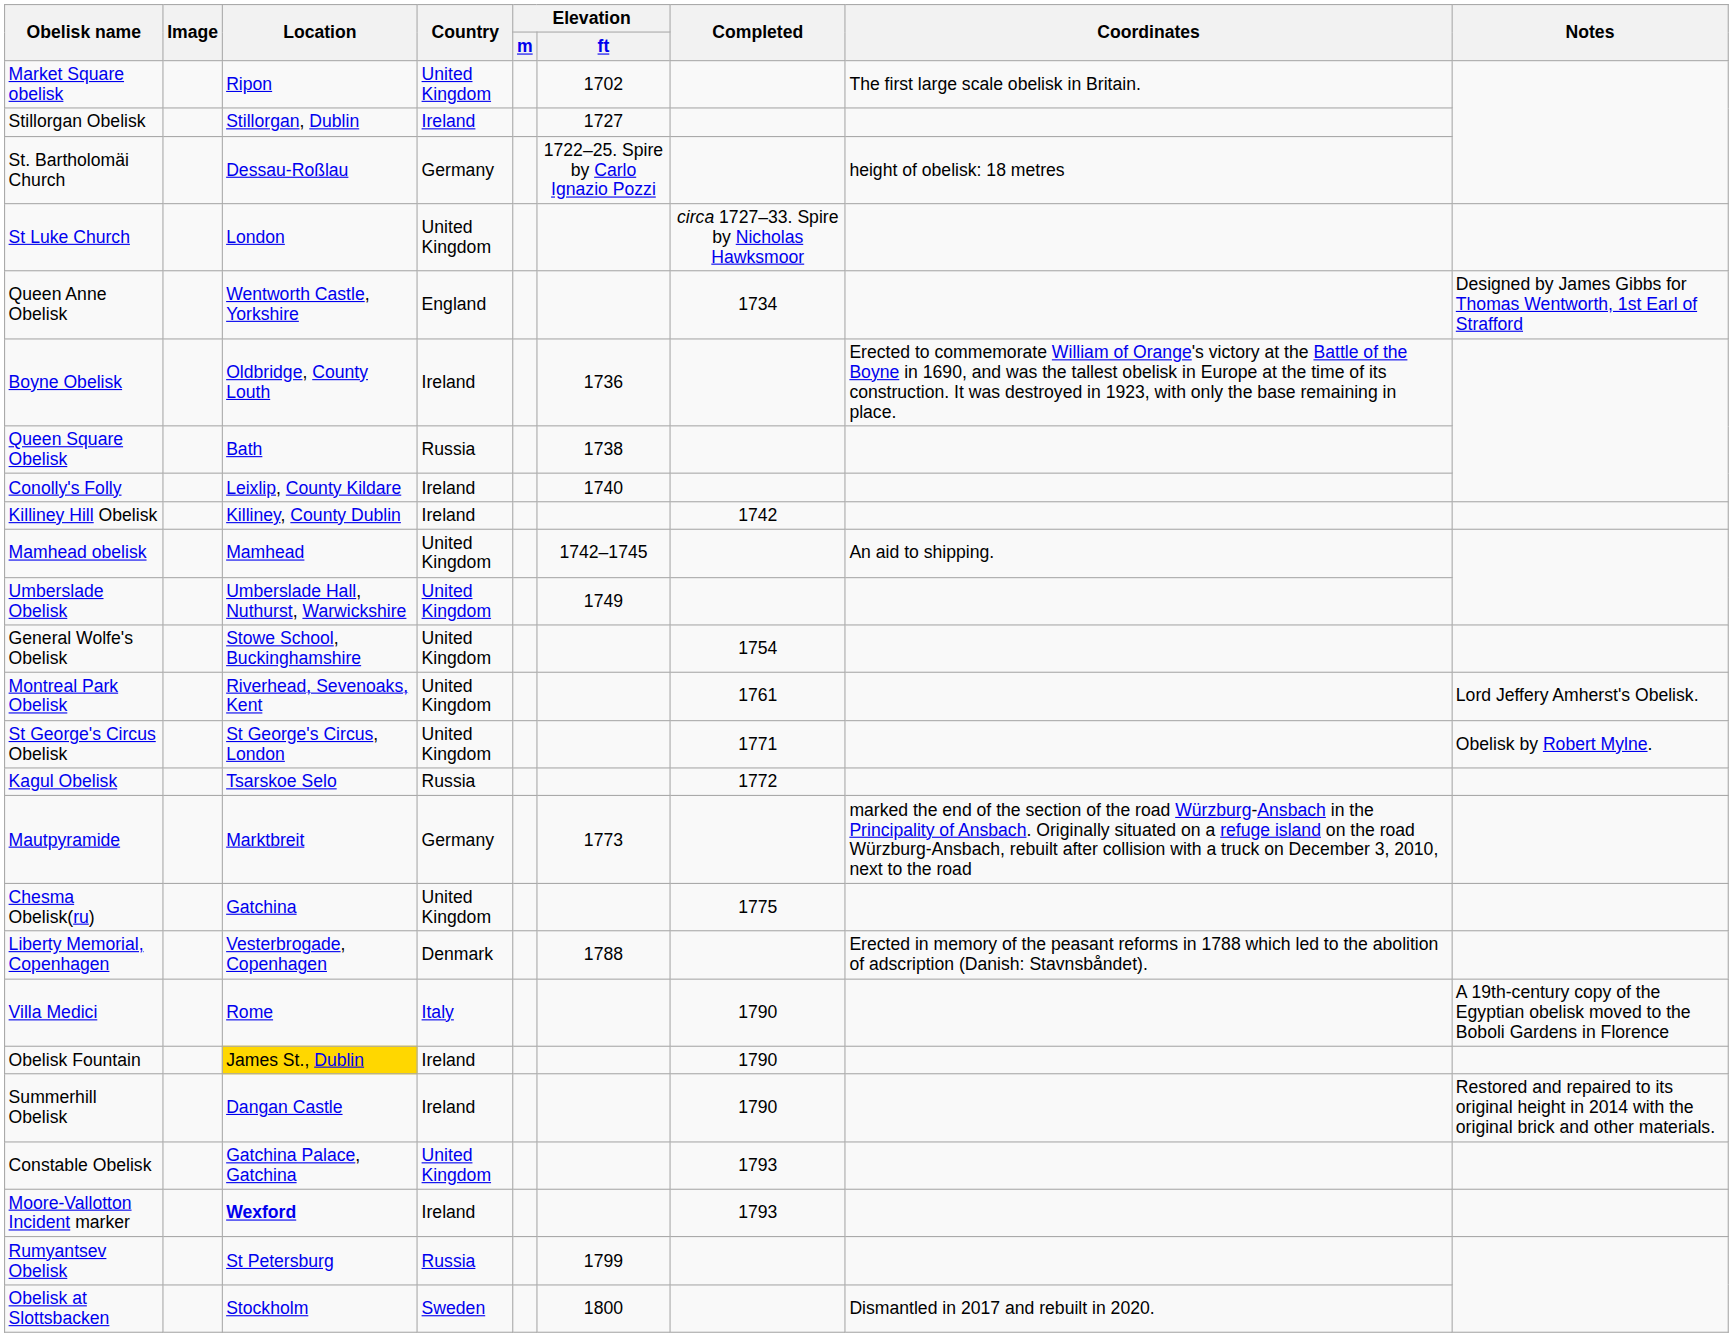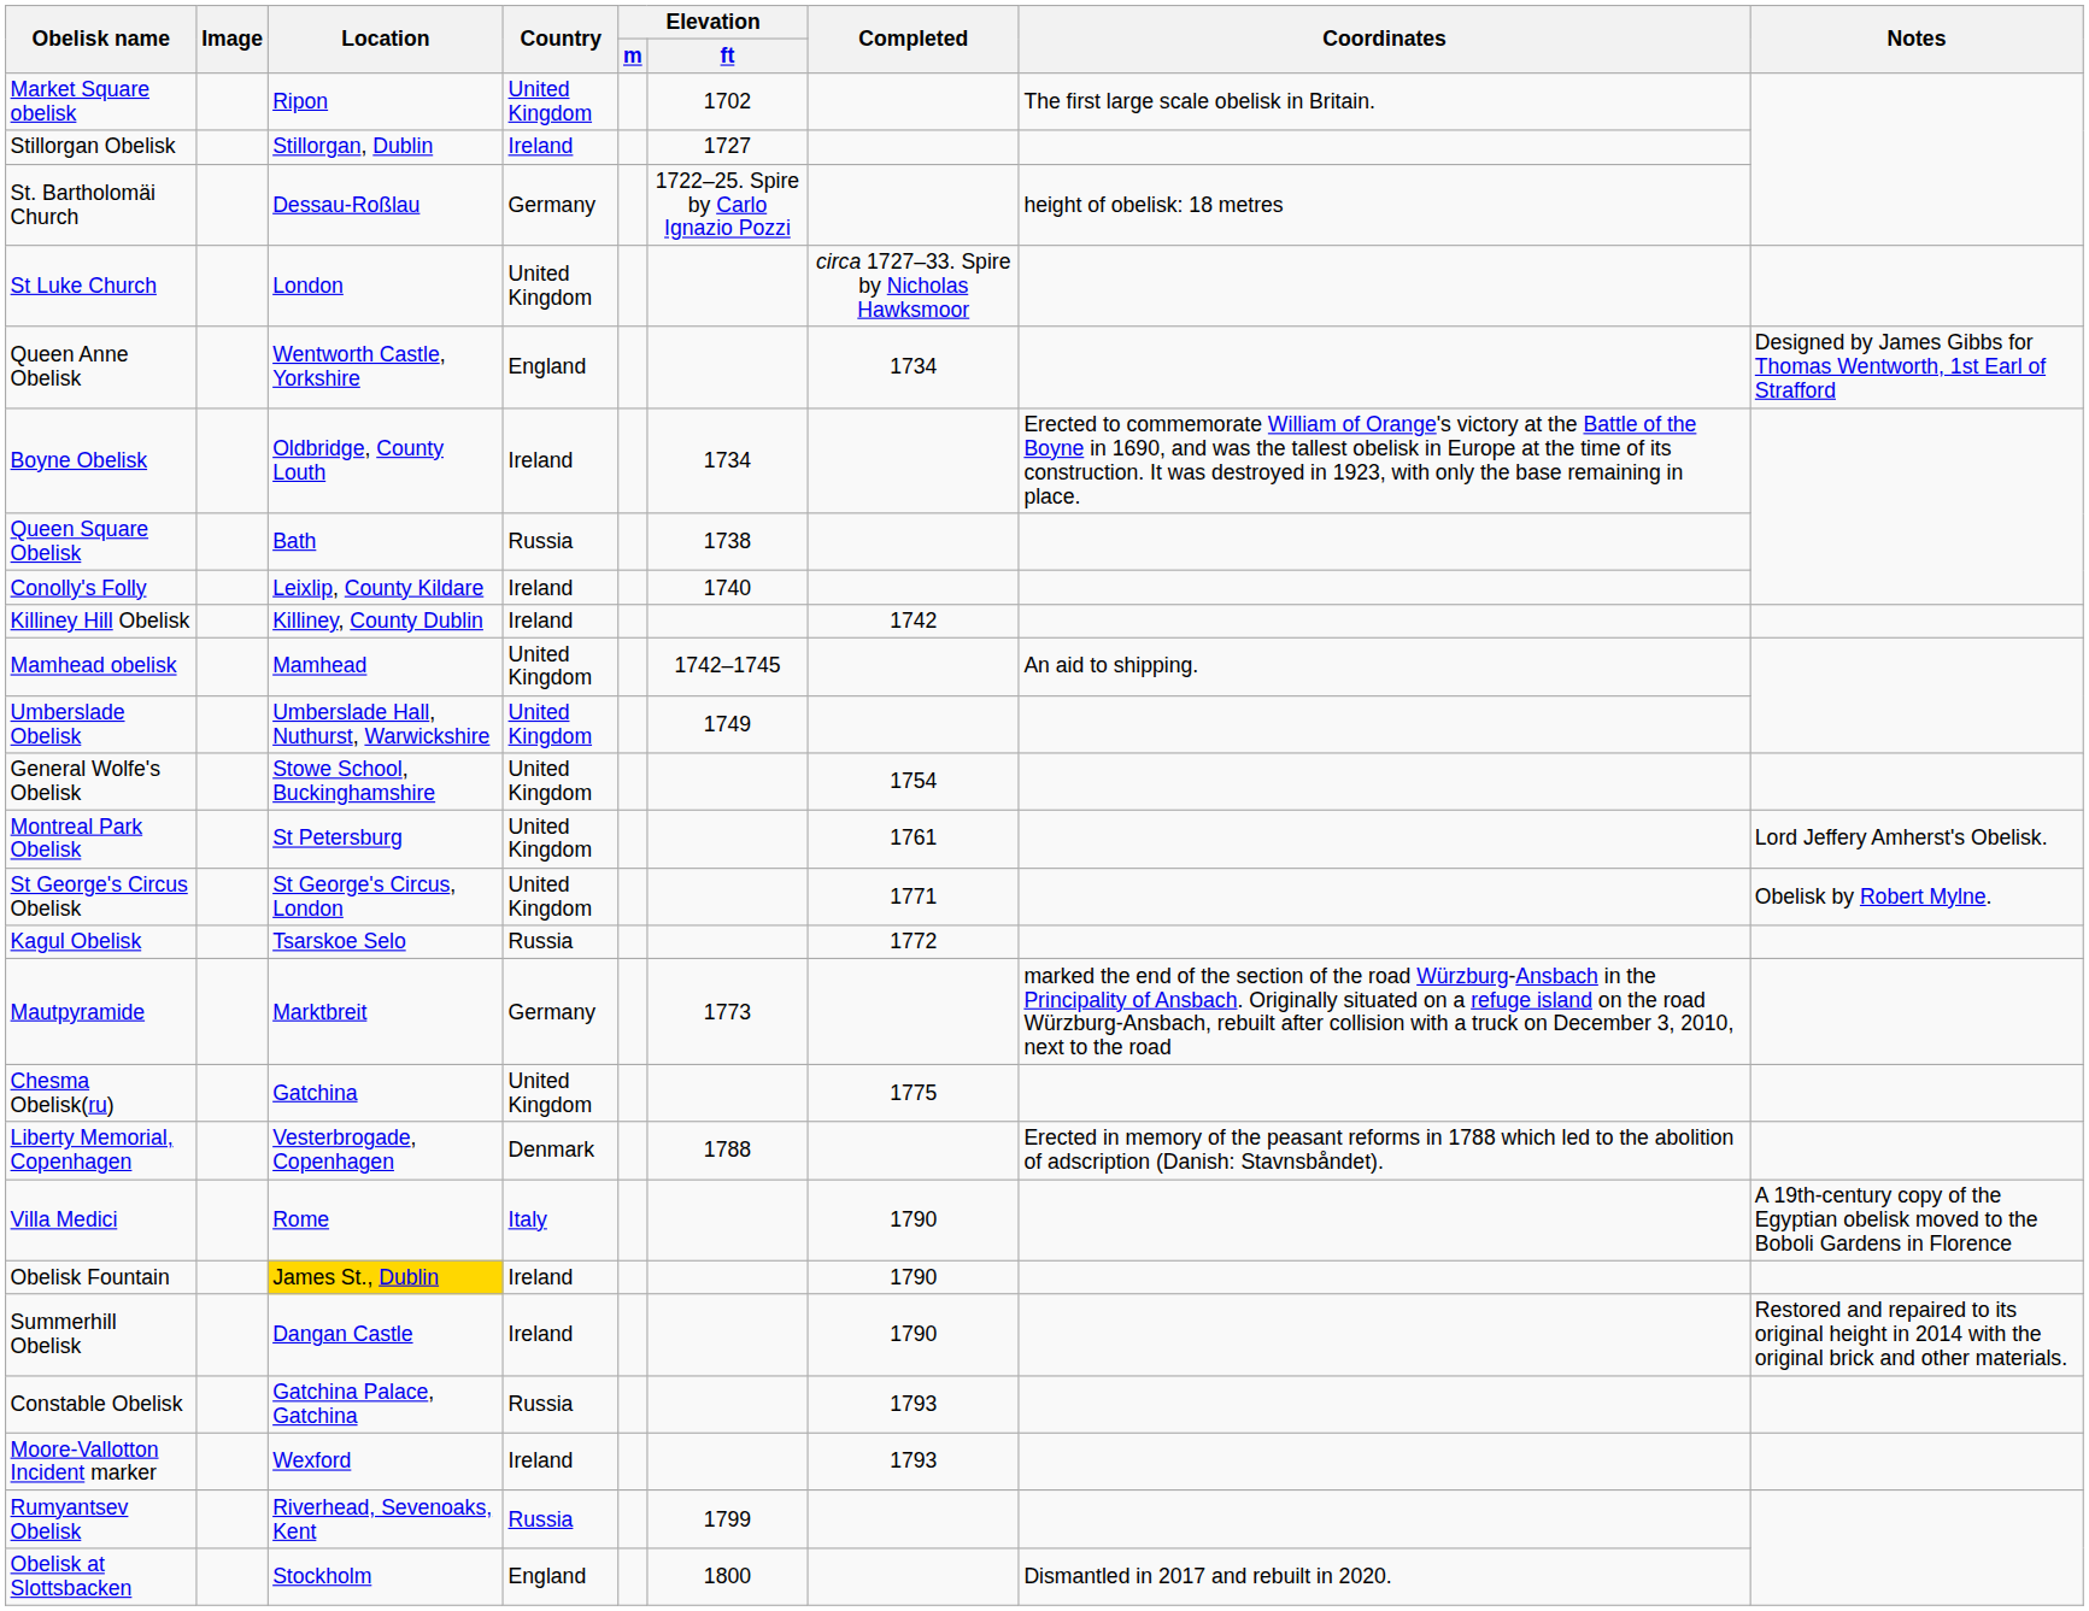Boyne Obelisk | Elevation / ft: 1736 -> 1734
Montreal Park Obelisk | Location: Riverhead, Sevenoaks, Kent -> St Petersburg
Constable Obelisk | Country: United Kingdom -> Russia
Moore-Vallotton Incident marker | Location: bold -> normal
Rumyantsev Obelisk | Location: St Petersburg -> Riverhead, Sevenoaks, Kent
Obelisk at Slottsbacken | Country: Sweden -> England
